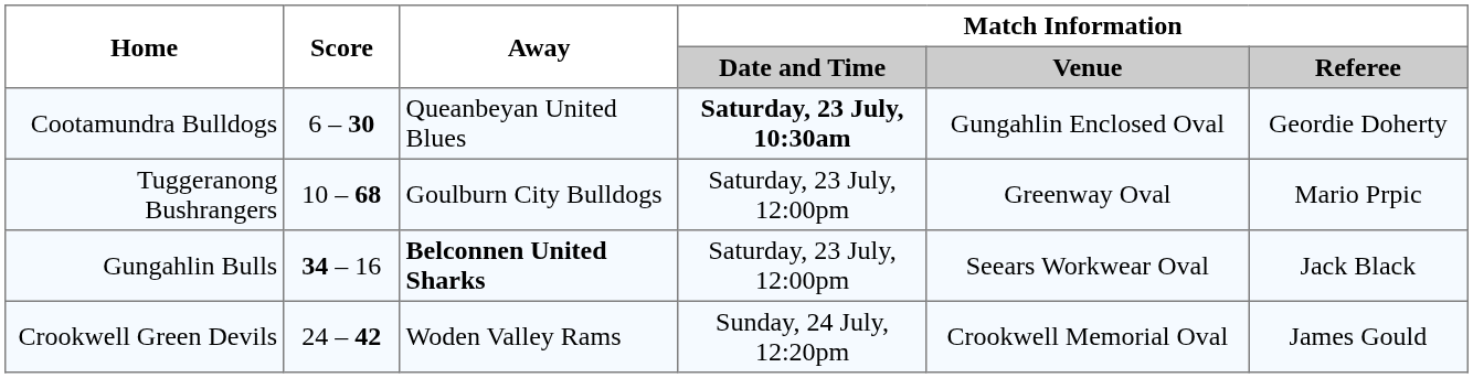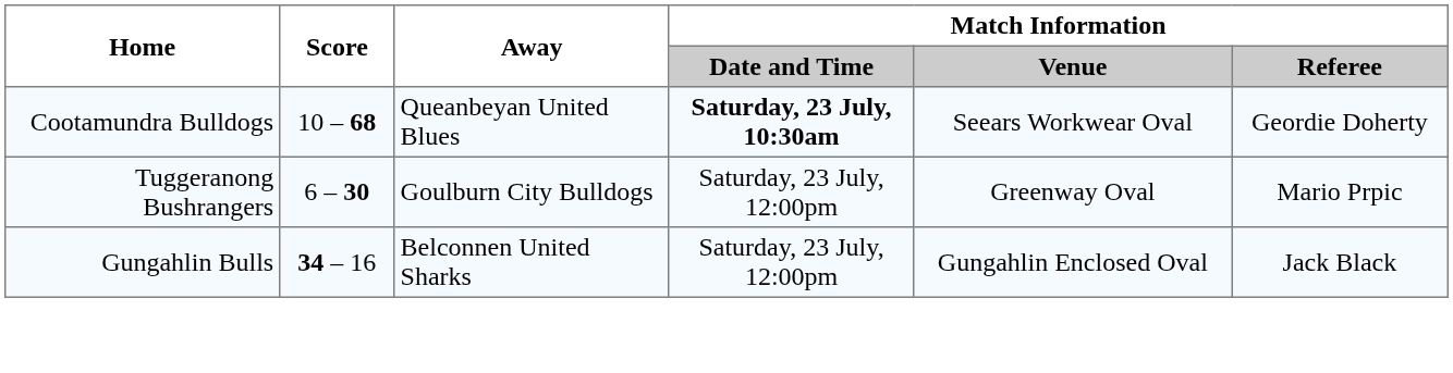Cootamundra Bulldogs | Score: 6 – 30 -> 10 – 68
Cootamundra Bulldogs | Match Information / Venue: Gungahlin Enclosed Oval -> Seears Workwear Oval
Tuggeranong Bushrangers | Score: 10 – 68 -> 6 – 30
Gungahlin Bulls | Away: bold -> normal
Gungahlin Bulls | Match Information / Venue: Seears Workwear Oval -> Gungahlin Enclosed Oval
- row: Crookwell Green Devils | 24 – 42 | Woden Valley Rams | Sunday, 24 July, 12:20pm | Crookwell Memorial Oval | James Gould
